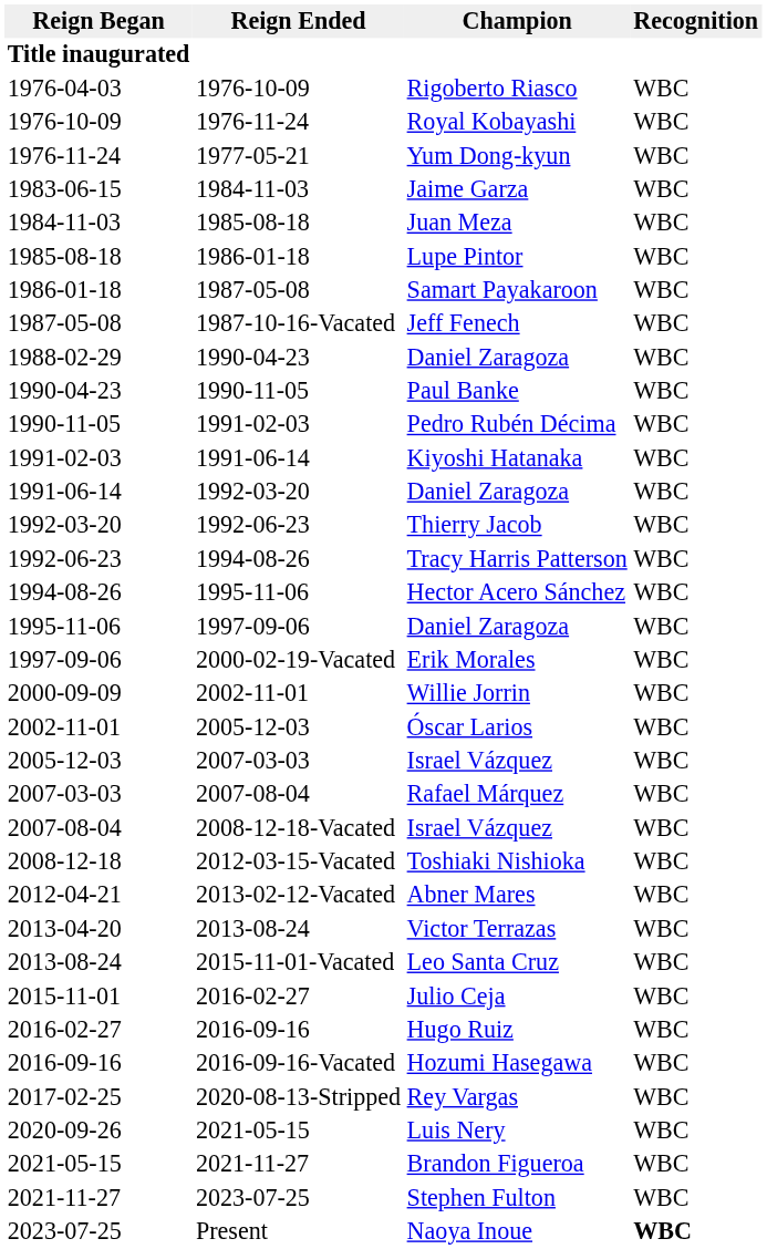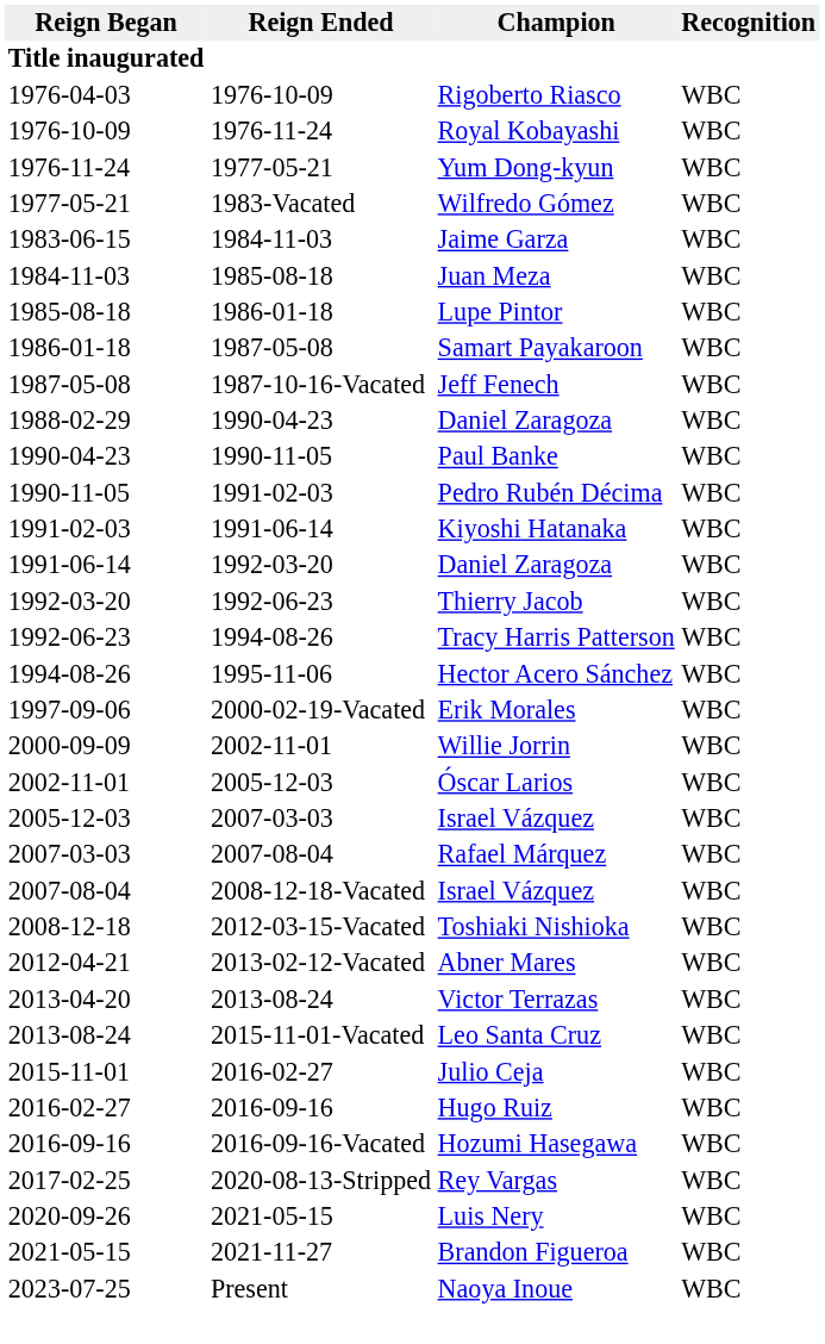+ row: 1977-05-21 | 1983-Vacated | Wilfredo Gómez | WBC
- row: 1995-11-06 | 1997-09-06 | Daniel Zaragoza | WBC
- row: 2021-11-27 | 2023-07-25 | Stephen Fulton | WBC
Naoya Inoue | Recognition: bold -> normal
